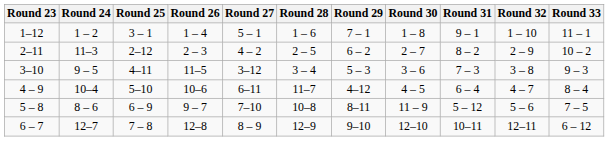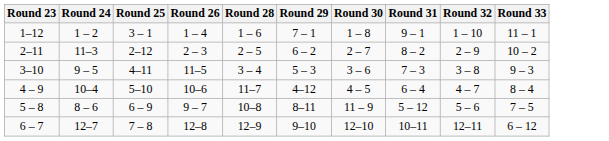- column: Round 27 | 5 – 1 | 4 – 2 | 3–12 | 6–11 | 7–10 | 8 – 9
